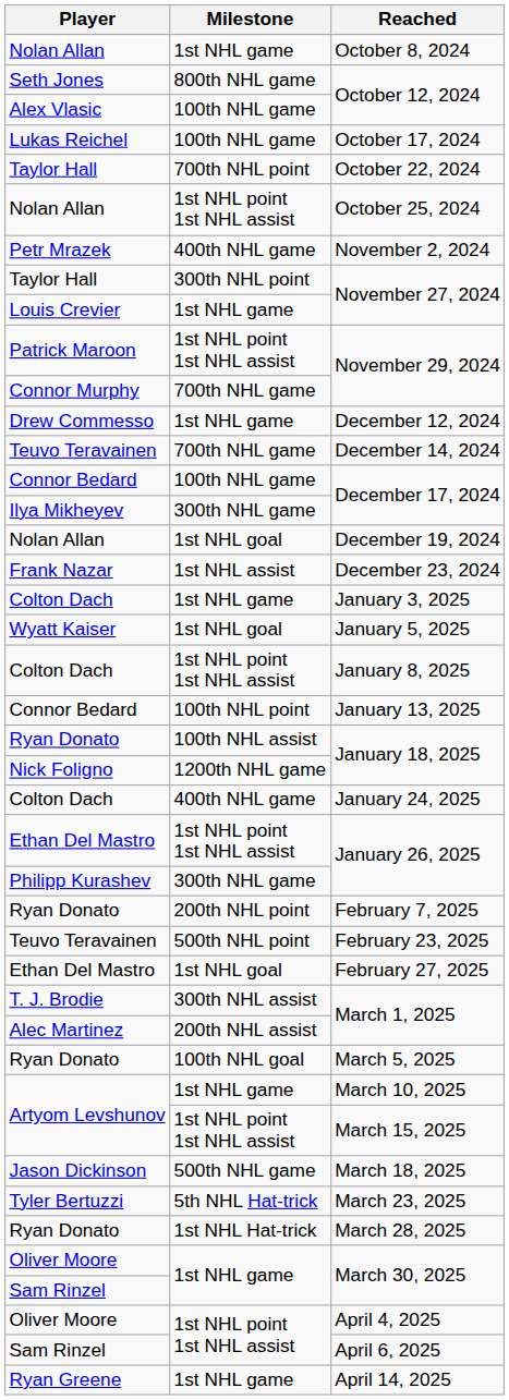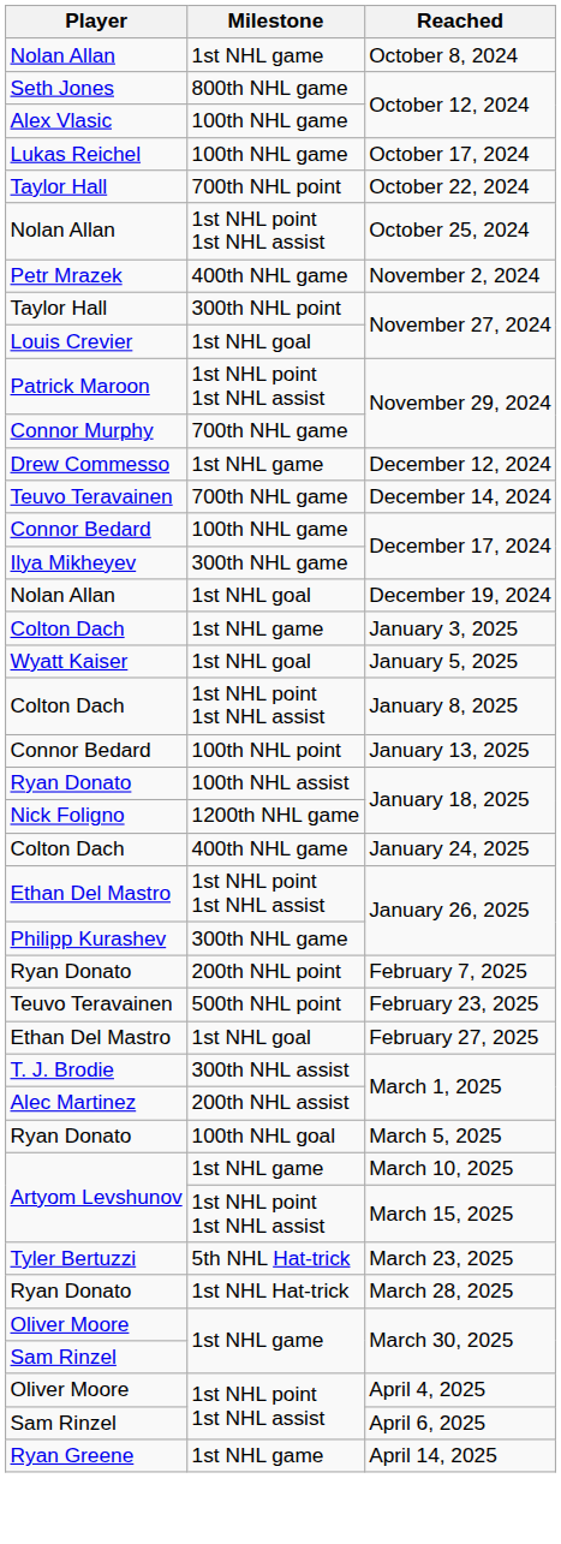Louis Crevier / November 27, 2024 | Milestone: 1st NHL game -> 1st NHL goal
- row: Frank Nazar | 1st NHL assist | December 23, 2024
- row: Jason Dickinson | 500th NHL game | March 18, 2025
